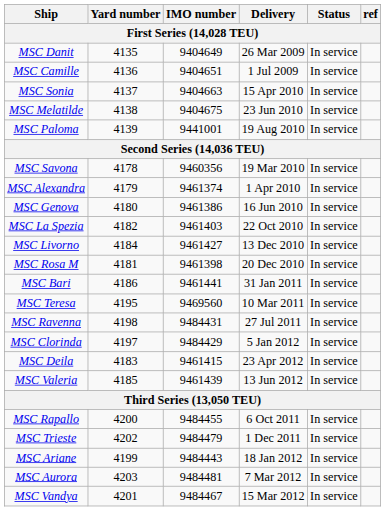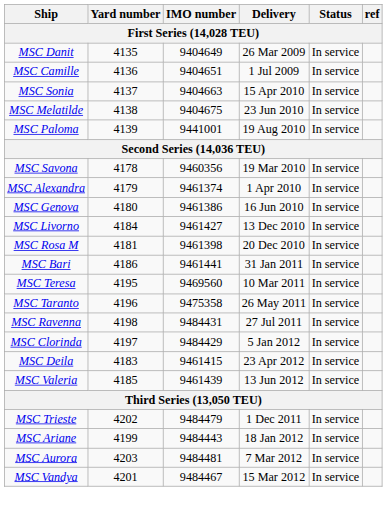- row: MSC La Spezia | 4182 | 9461403 | 22 Oct 2010 | In service
+ row: MSC Taranto | 4196 | 9475358 | 26 May 2011 | In service
- row: MSC Rapallo | 4200 | 9484455 | 6 Oct 2011 | In service
